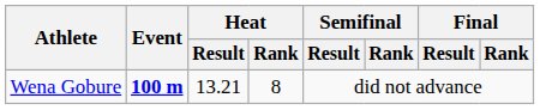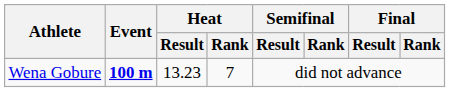Wena Gobure | Heat / Result: 13.21 -> 13.23
Wena Gobure | Heat / Rank: 8 -> 7
